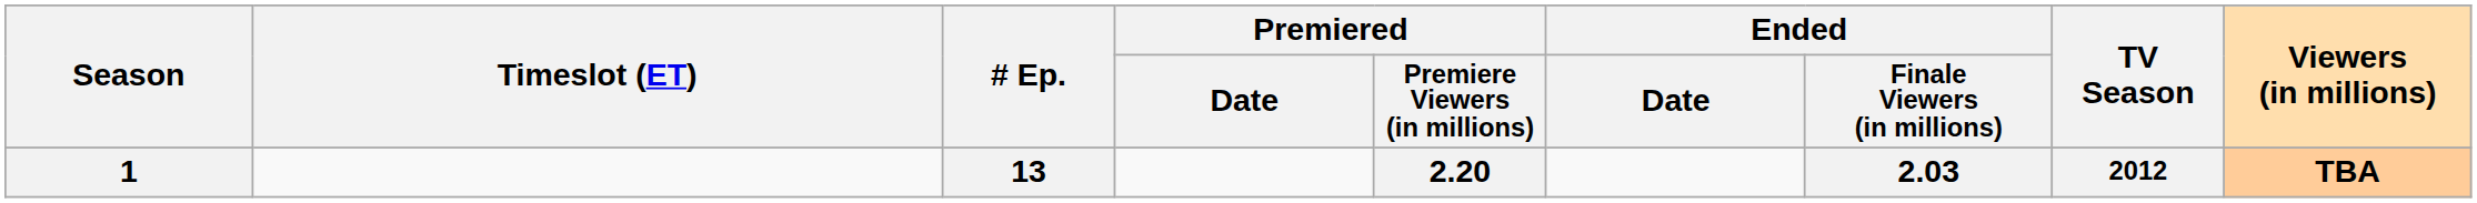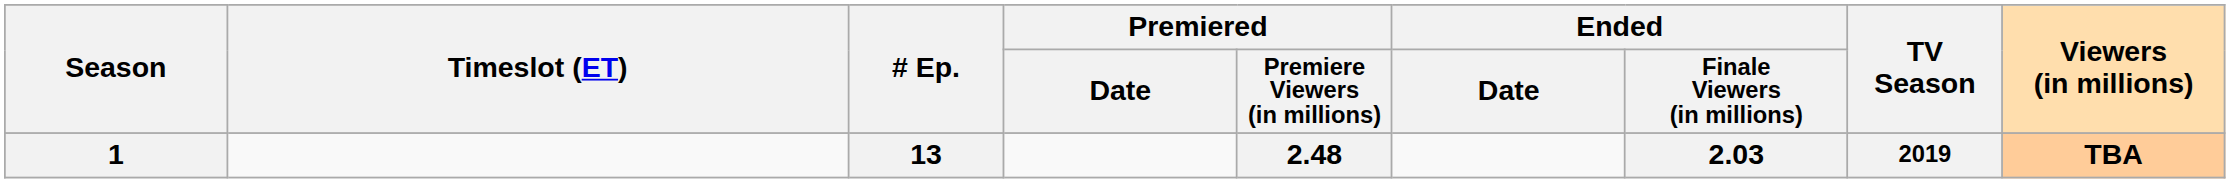1 | Premiered / Premiere Viewers (in millions): 2.20 -> 2.48
1 | TV Season: 2012 -> 2019
